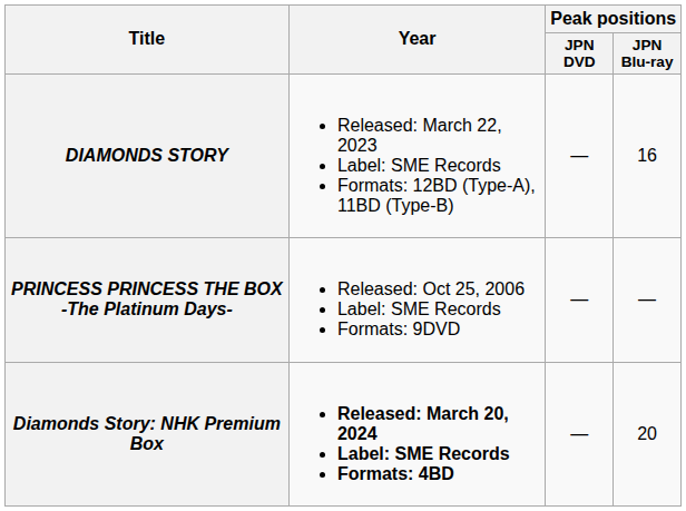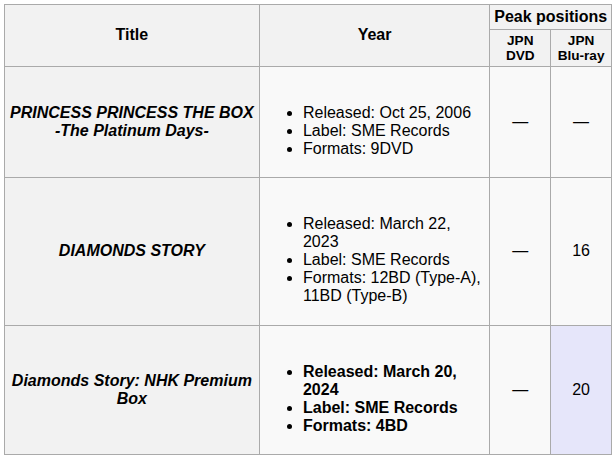rows swapped: PRINCESS PRINCESS THE BOX -The Platinum Days- <-> DIAMONDS STORY
Diamonds Story: NHK Premium Box | Peak positions / JPN Blu-ray: no background -> lavender background
